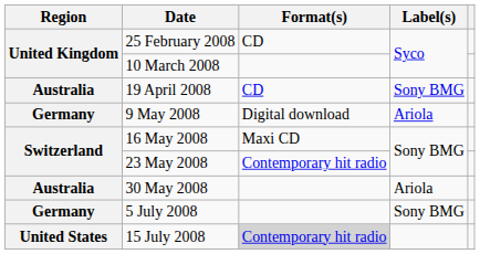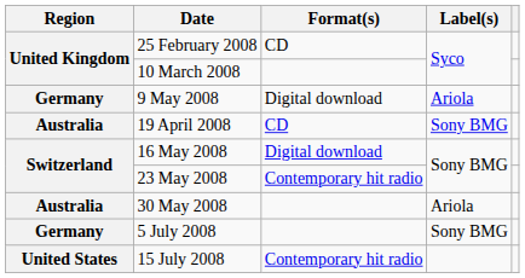rows swapped: 19 April 2008 <-> 9 May 2008
16 May 2008 | Format(s): Maxi CD -> Digital download
15 July 2008 | Format(s): lightgrey background -> no background
